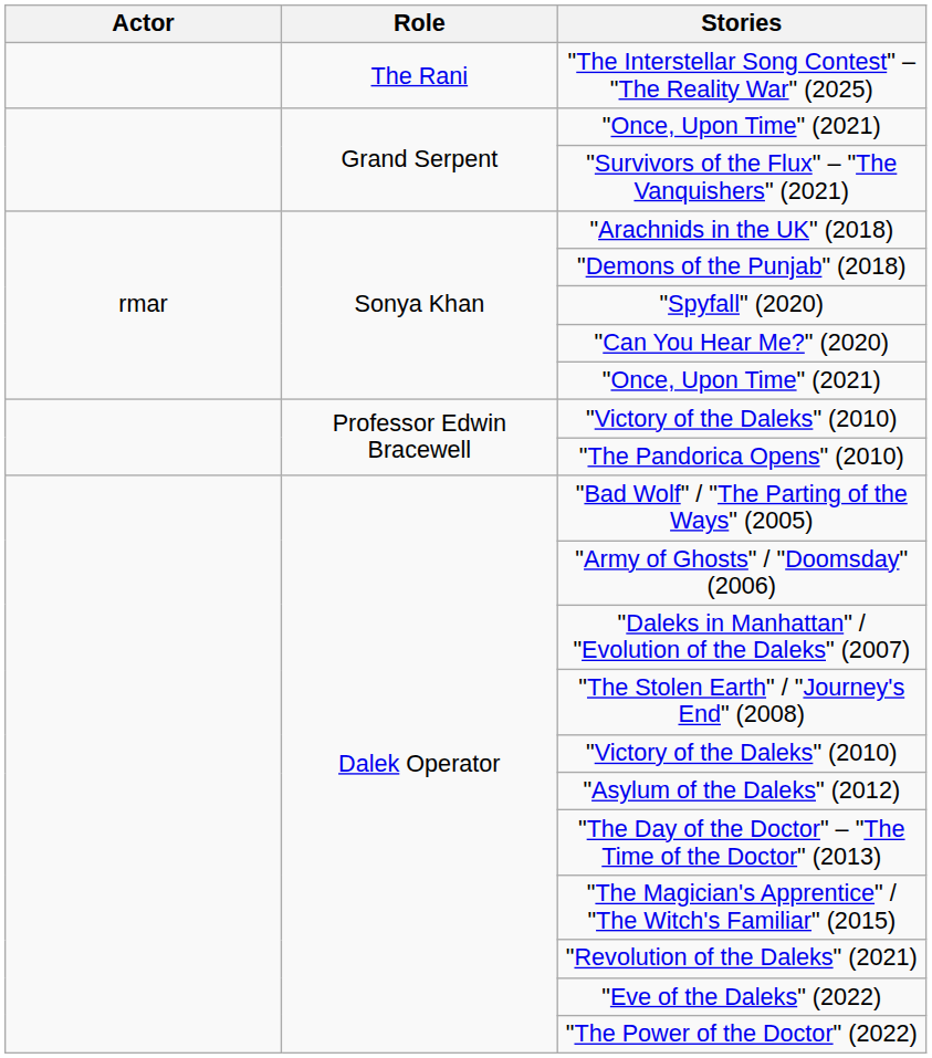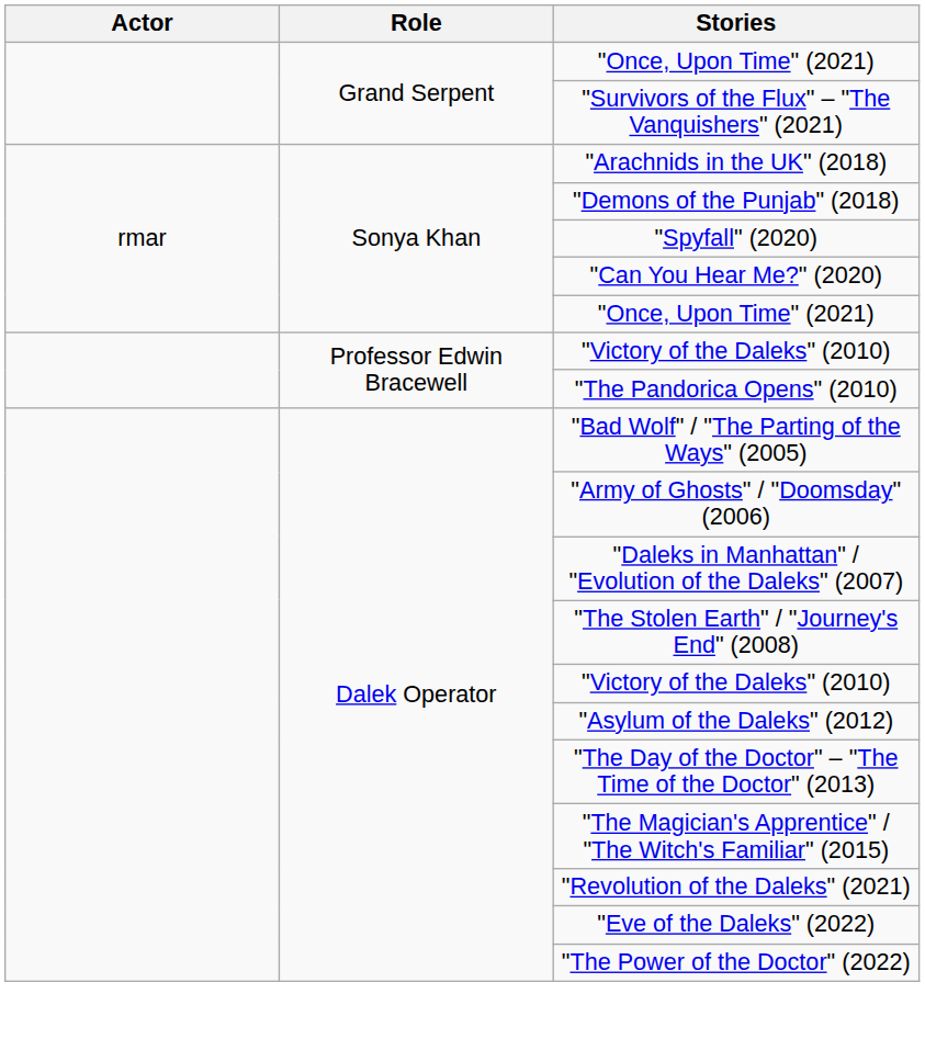- row: The Rani | "The Interstellar Song Contest" – "The Reality War" (2025)
